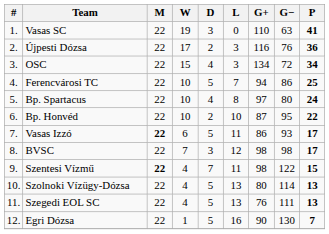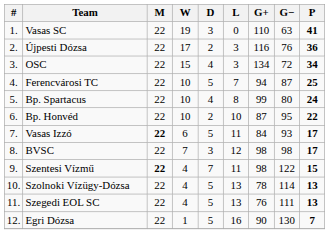Ferencvárosi TC | G−: 86 -> 87
Bp. Spartacus | G+: 97 -> 99
Vasas Izzó | G+: 86 -> 84
Szolnoki Vízügy-Dózsa | G+: 80 -> 78
